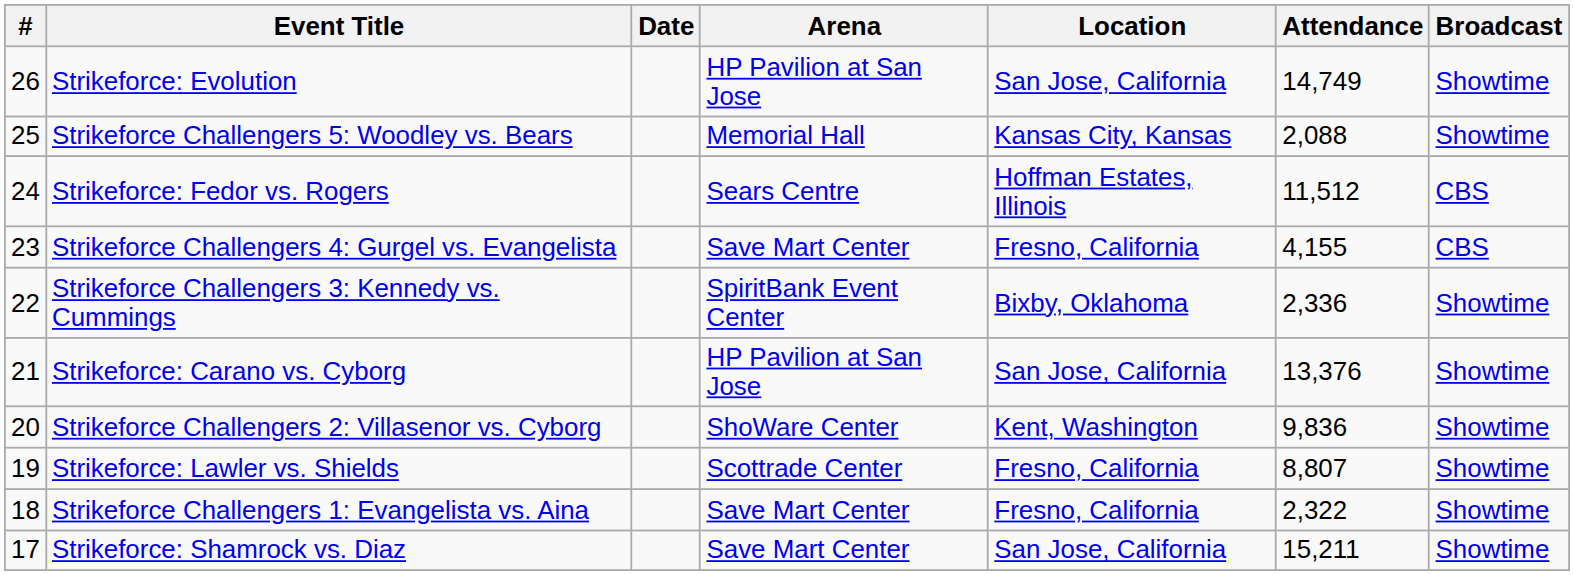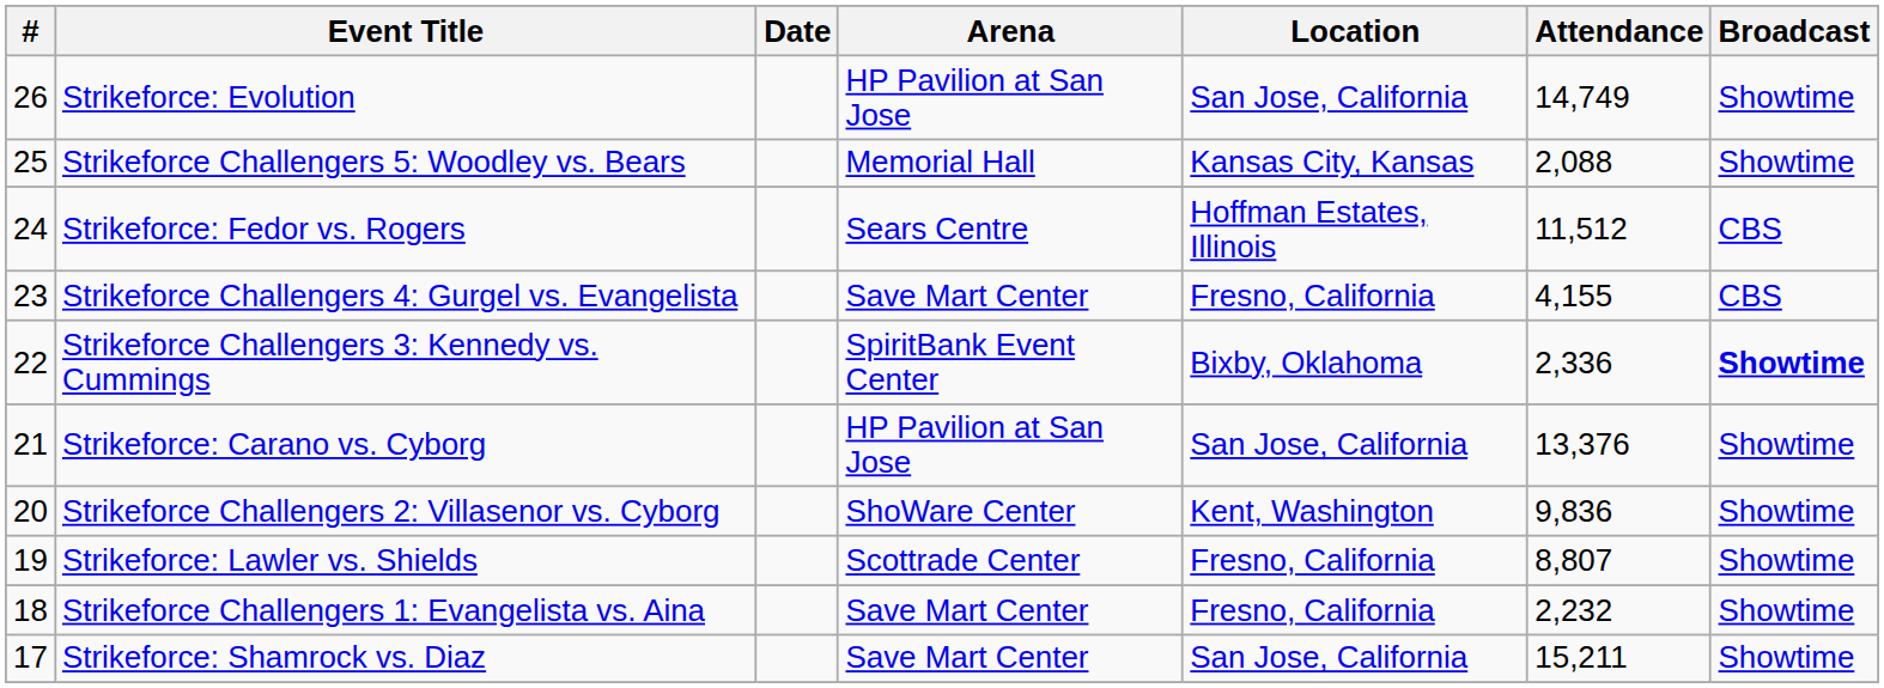Strikeforce Challengers 3: Kennedy vs. Cummings | Broadcast: normal -> bold
Strikeforce Challengers 1: Evangelista vs. Aina | Attendance: 2,322 -> 2,232
